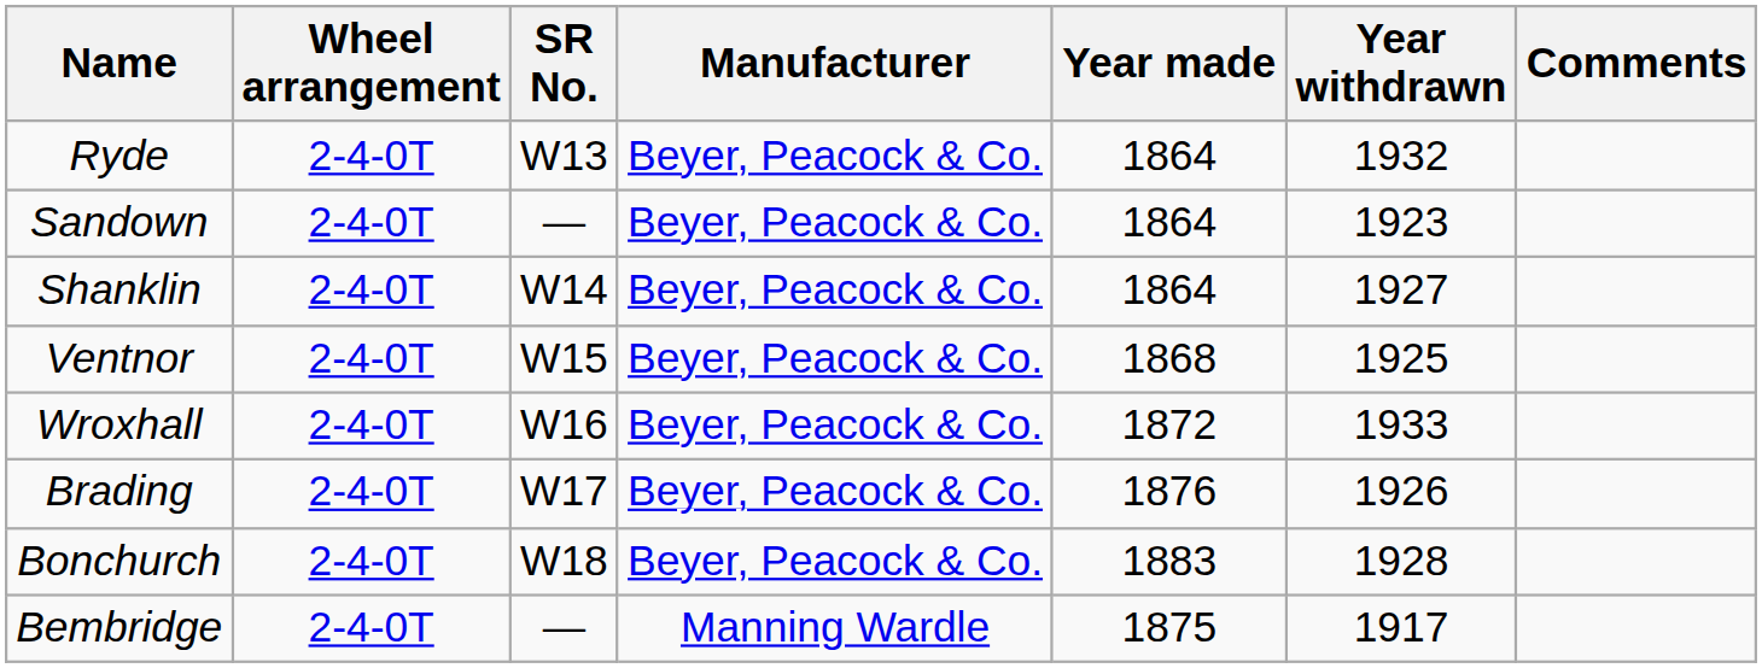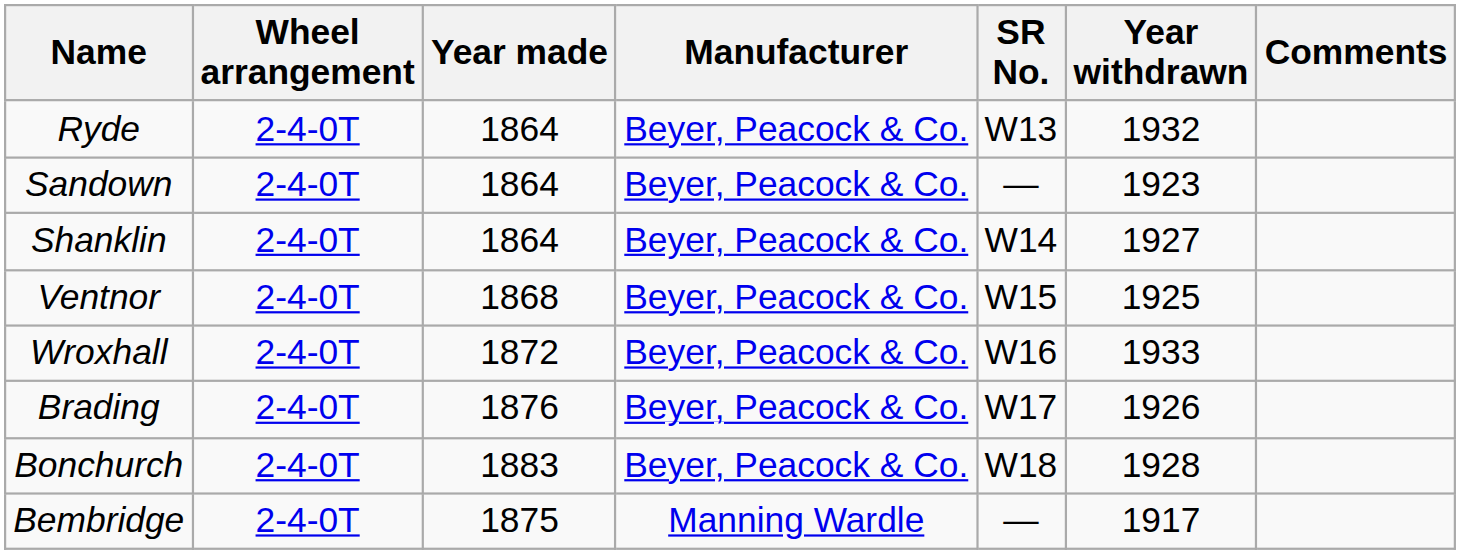columns swapped: SR No. <-> Year made
